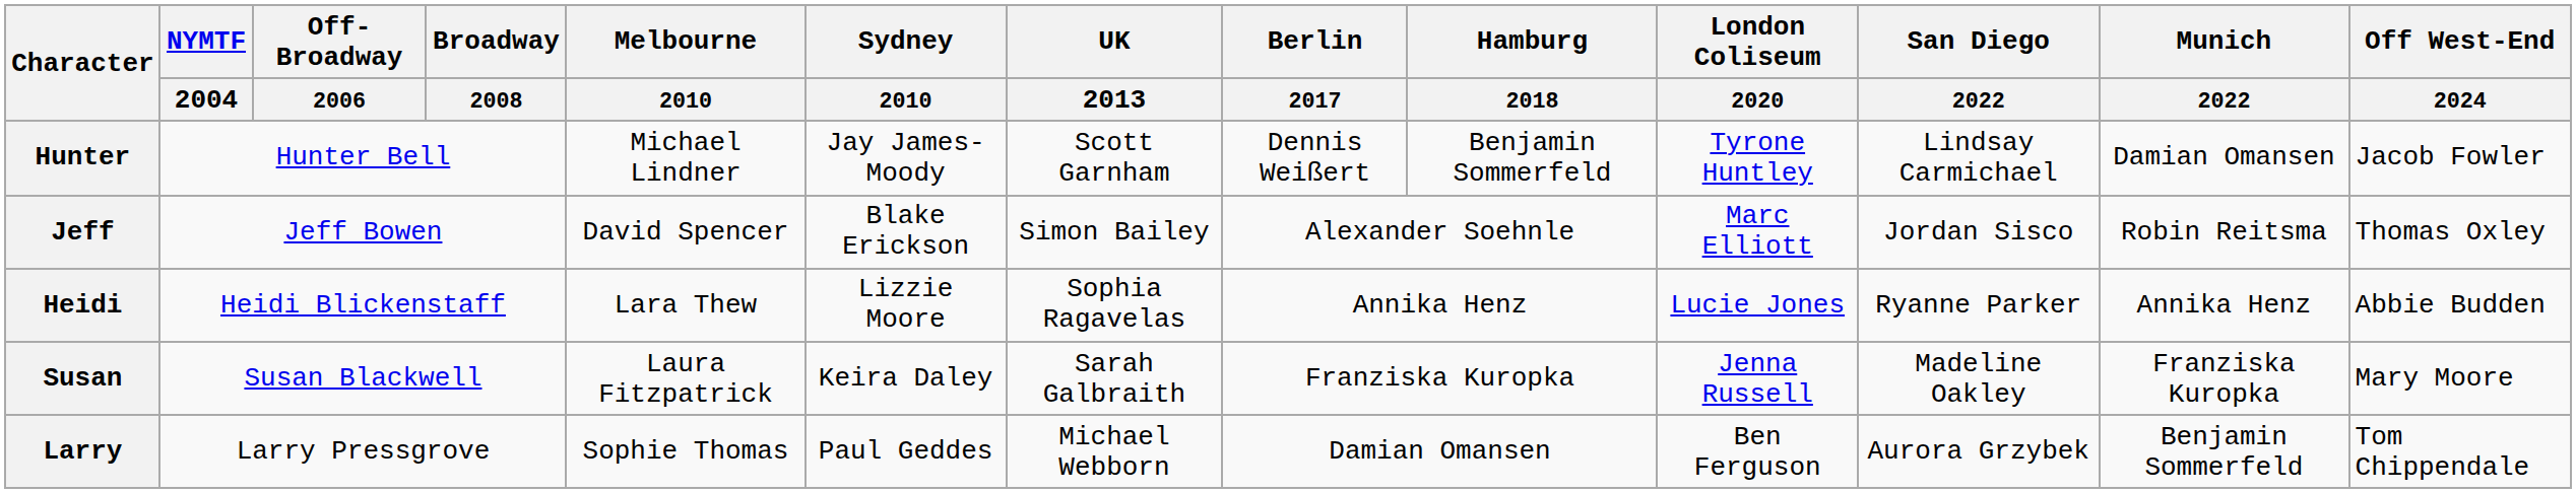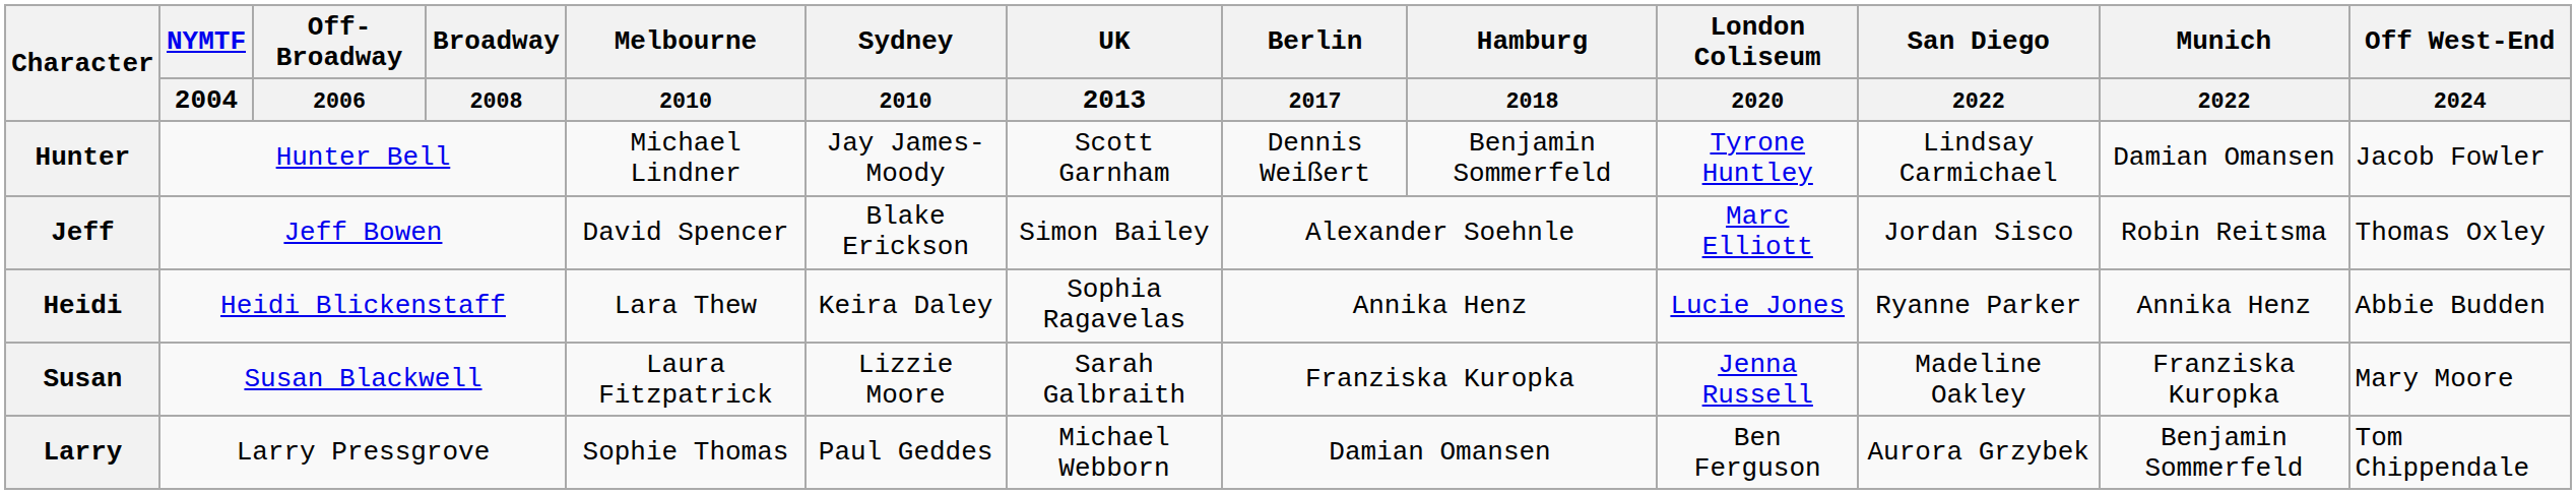Heidi | Sydney / 2010: Lizzie Moore -> Keira Daley
Susan | Sydney / 2010: Keira Daley -> Lizzie Moore
